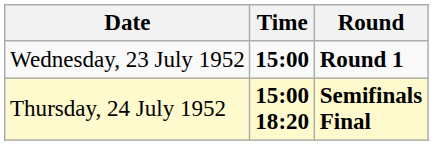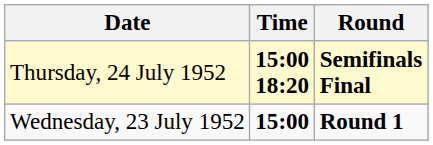rows swapped: Wednesday, 23 July 1952 <-> Thursday, 24 July 1952
